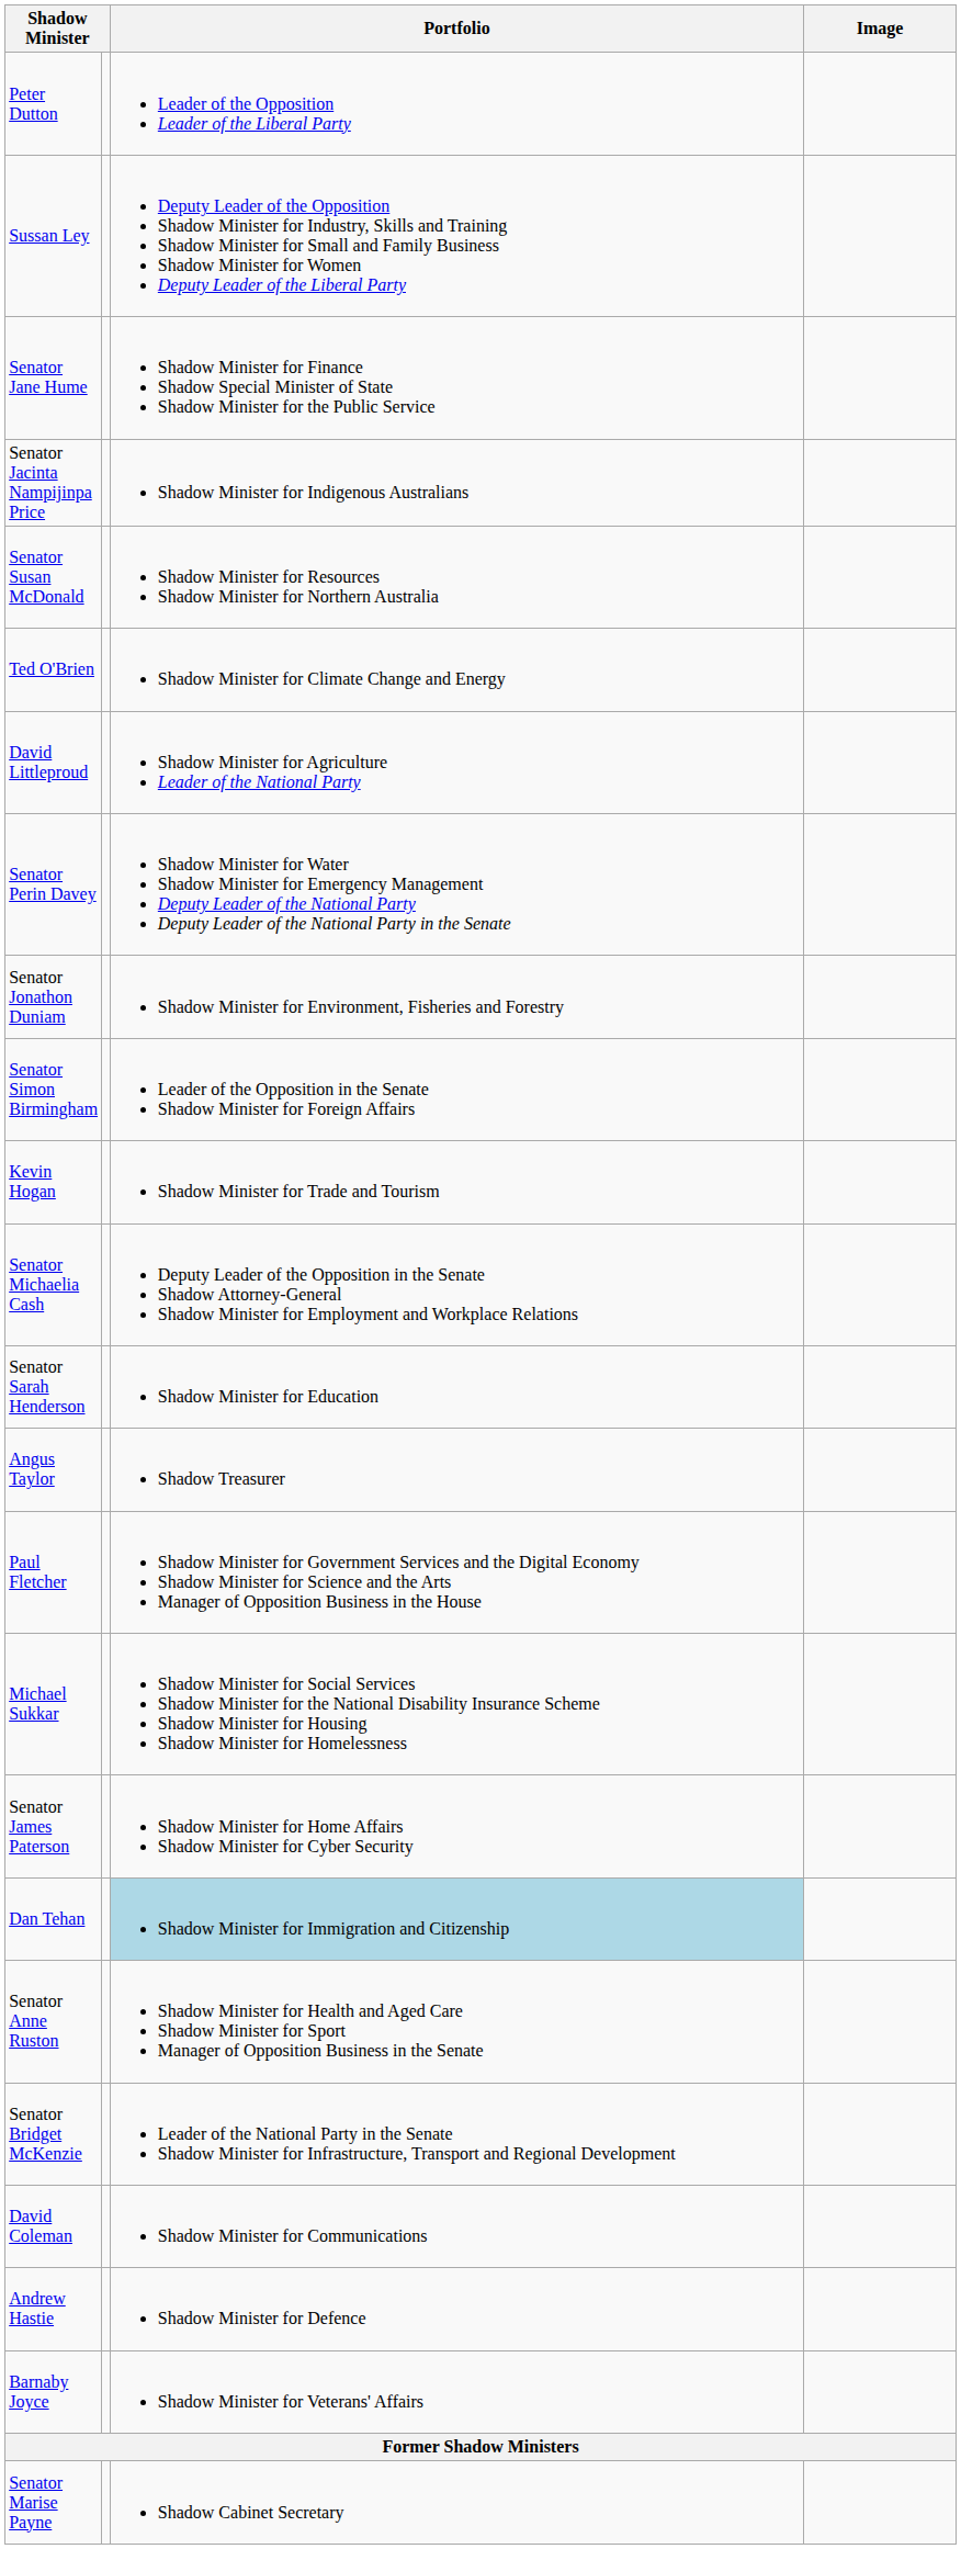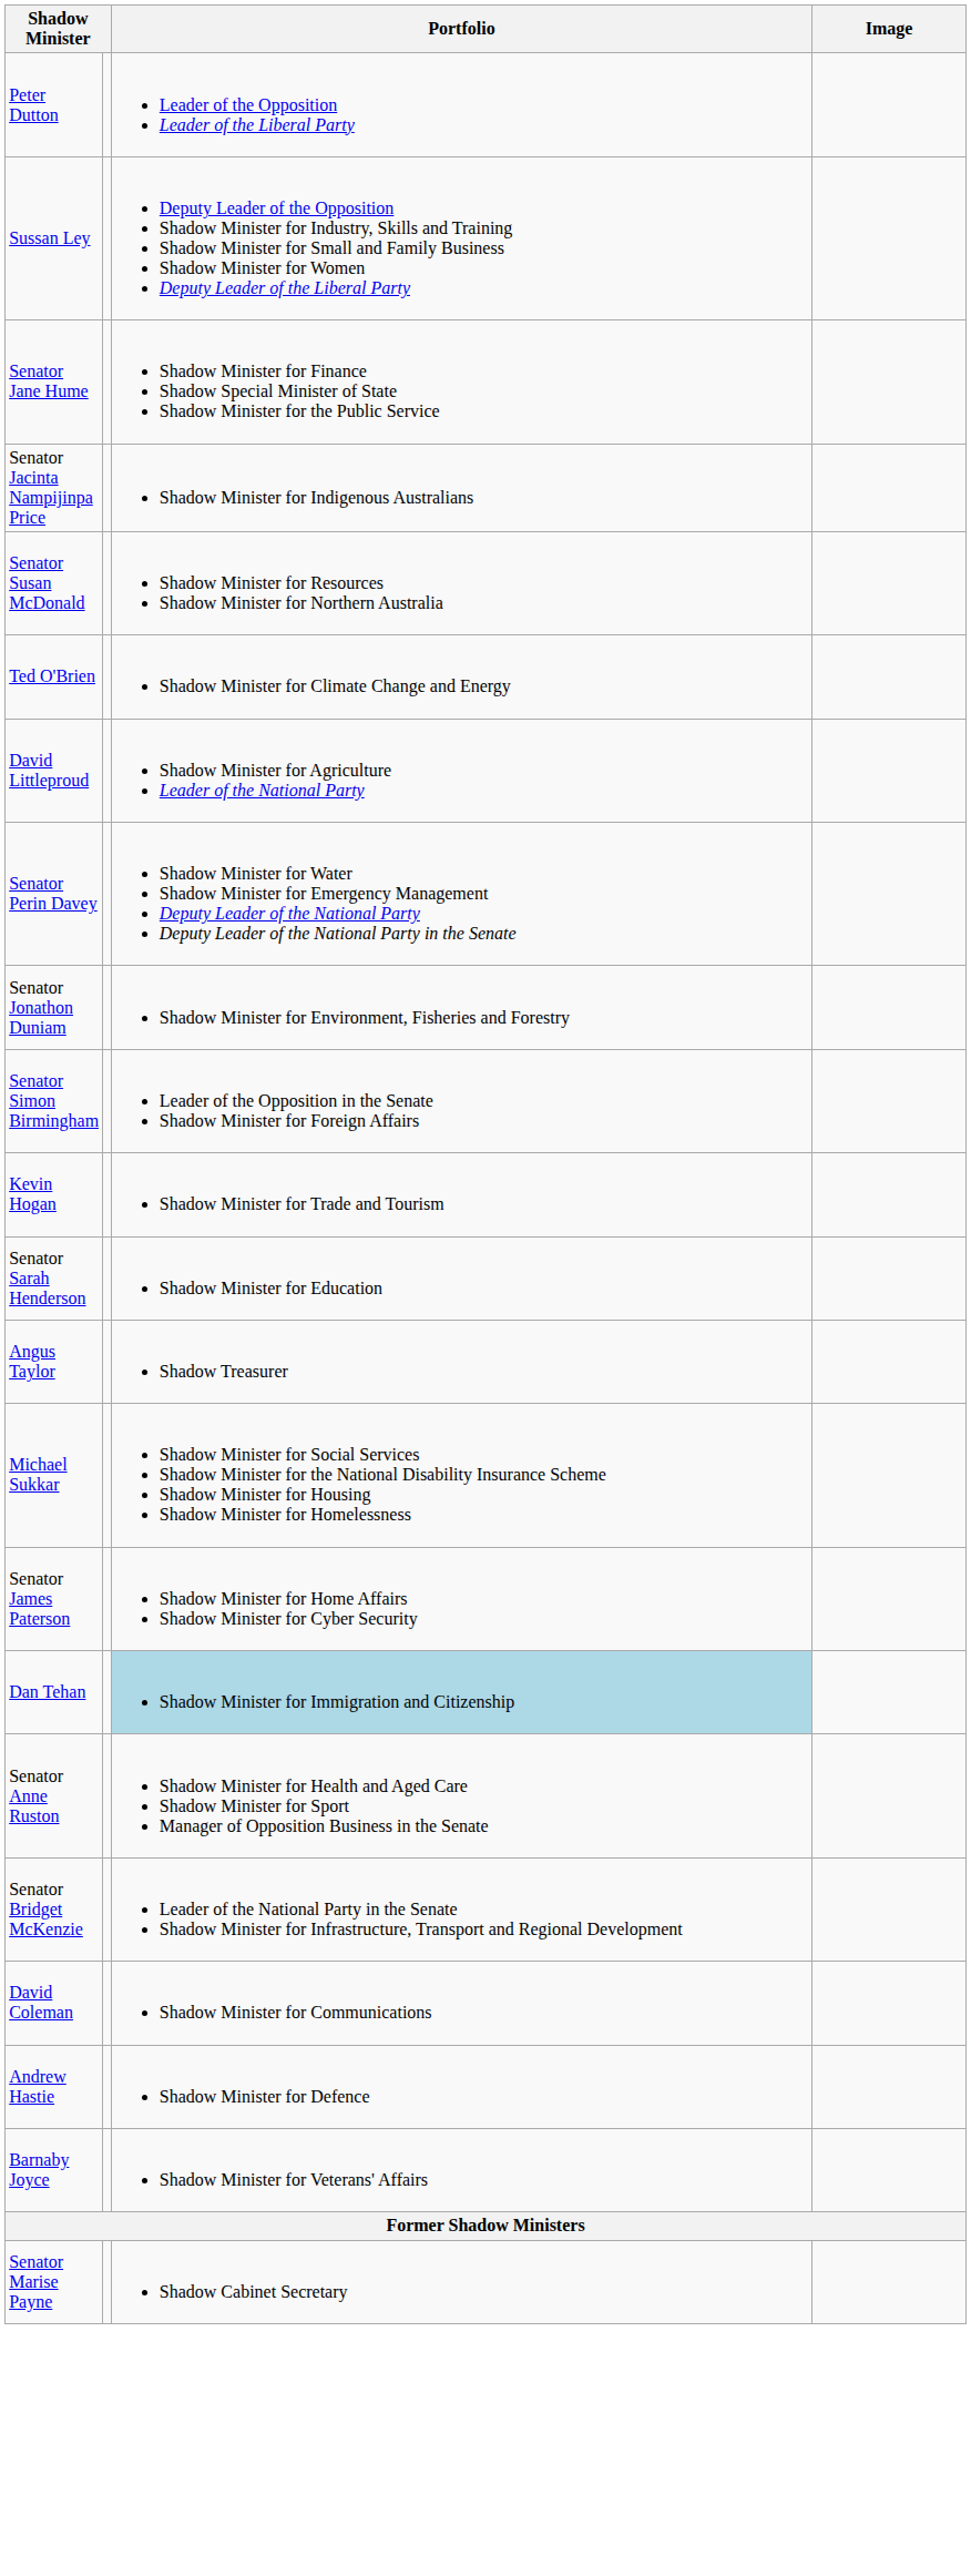- row: Senator Michaelia Cash | Deputy Leader of the Opposition in the Senate Shadow Attorney-General Shadow Minister for Employment and Workplace Relations
- row: Paul Fletcher | Shadow Minister for Government Services and the Digital Economy Shadow Minister for Science and the Arts Manager of Opposition Business in the House
